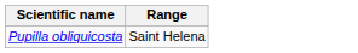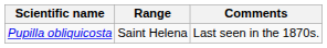+ column: Comments | Last seen in the 1870s.
